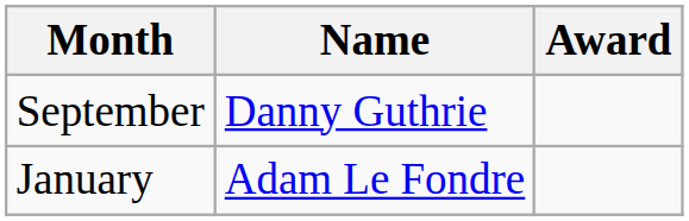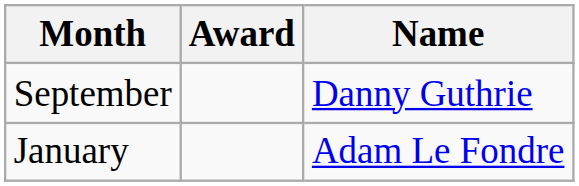columns swapped: Name <-> Award
